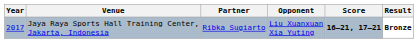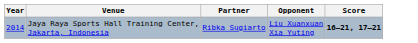- column: Result | Bronze
Jaya Raya Sports Hall Training Center, Jakarta, Indonesia | Year: 2017 -> 2014
